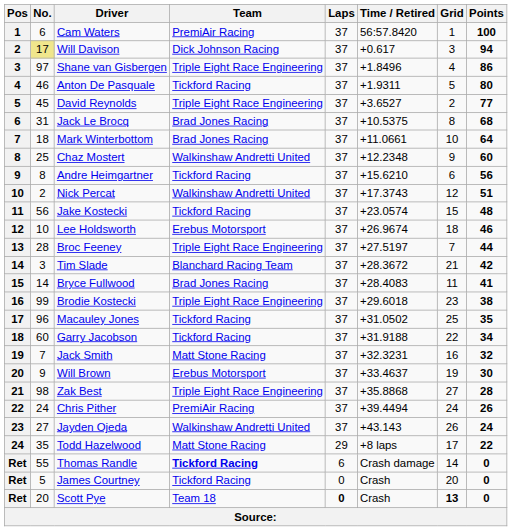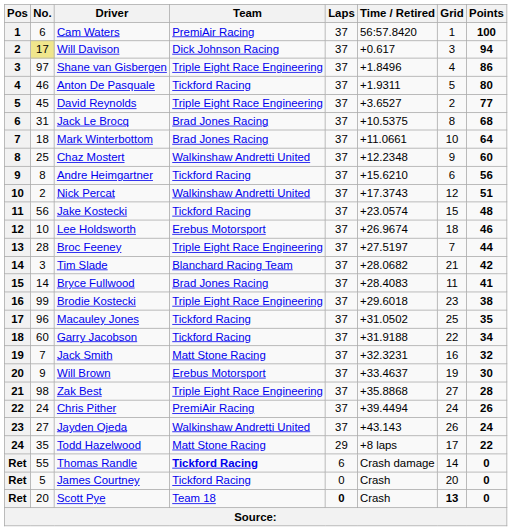Tim Slade | Time / Retired: +28.3672 -> +28.0682
